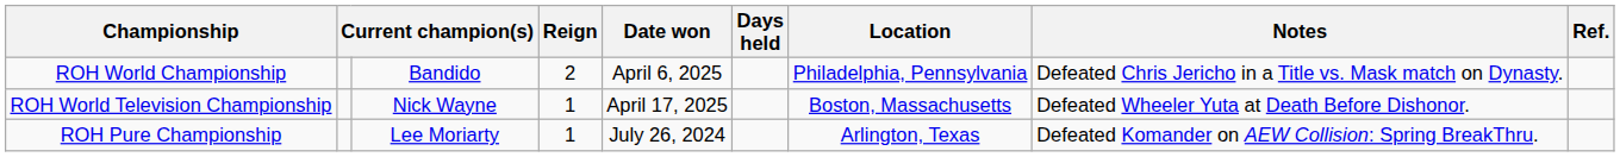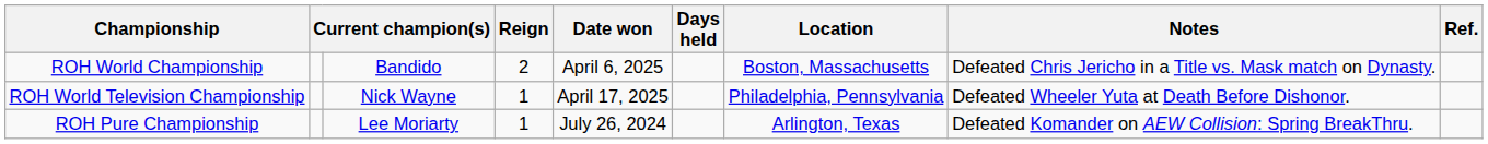ROH World Championship | Location: Philadelphia, Pennsylvania -> Boston, Massachusetts
ROH World Television Championship | Location: Boston, Massachusetts -> Philadelphia, Pennsylvania
